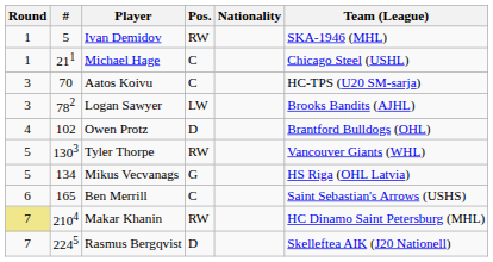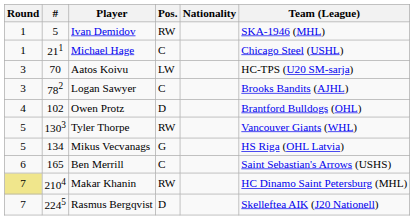Aatos Koivu | Pos.: C -> LW
Logan Sawyer | Pos.: LW -> C
